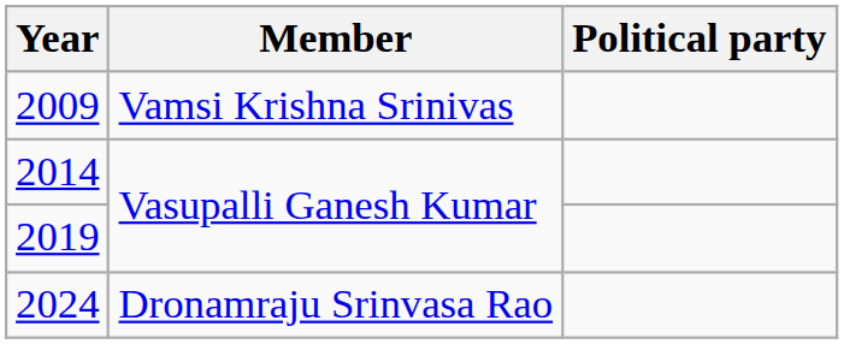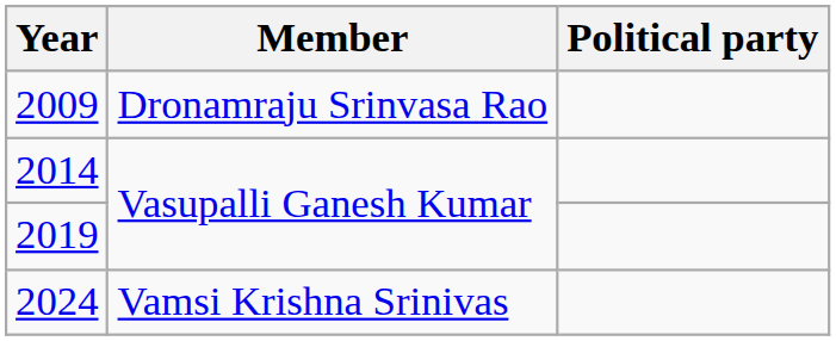2009 | Member: Vamsi Krishna Srinivas -> Dronamraju Srinvasa Rao
2024 | Member: Dronamraju Srinvasa Rao -> Vamsi Krishna Srinivas
